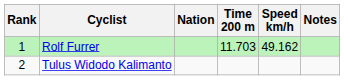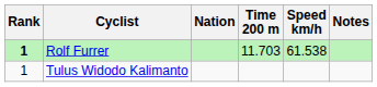Rolf Furrer | Rank: normal -> bold
Rolf Furrer | Speed km/h: 49.162 -> 61.538
Tulus Widodo Kalimanto | Rank: 2 -> 1
